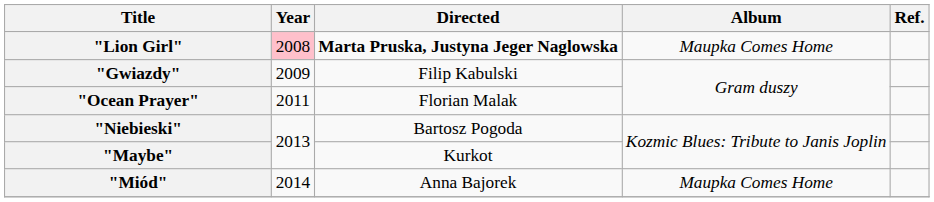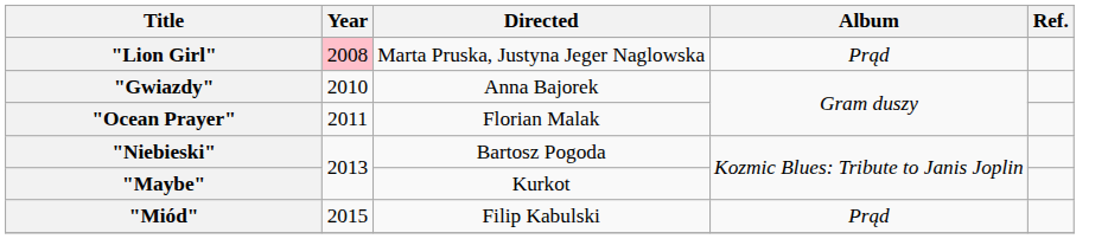"Lion Girl" | Directed: bold -> normal
"Lion Girl" | Album: Maupka Comes Home -> Prąd
"Gwiazdy" | Year: 2009 -> 2010
"Gwiazdy" | Directed: Filip Kabulski -> Anna Bajorek
"Miód" | Year: 2014 -> 2015
"Miód" | Directed: Anna Bajorek -> Filip Kabulski
"Miód" | Album: Maupka Comes Home -> Prąd
